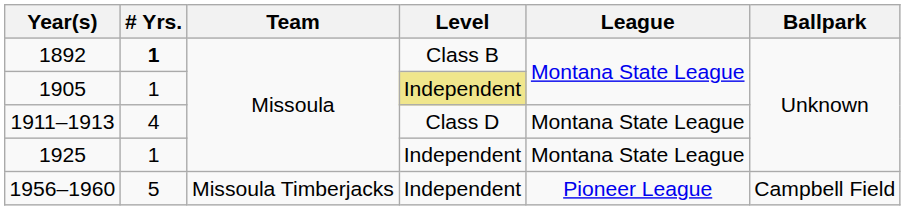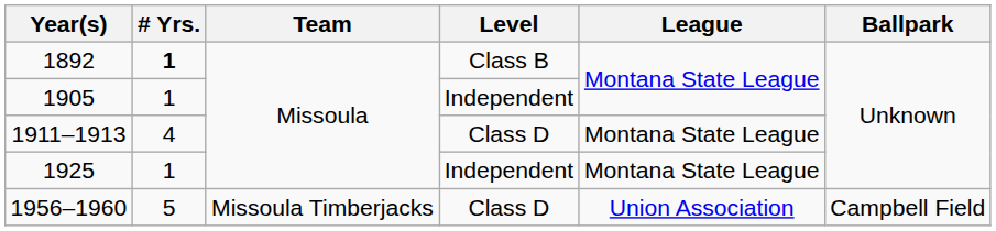1905 | Level: khaki background -> no background
1956–1960 | Level: Independent -> Class D
1956–1960 | League: Pioneer League -> Union Association
